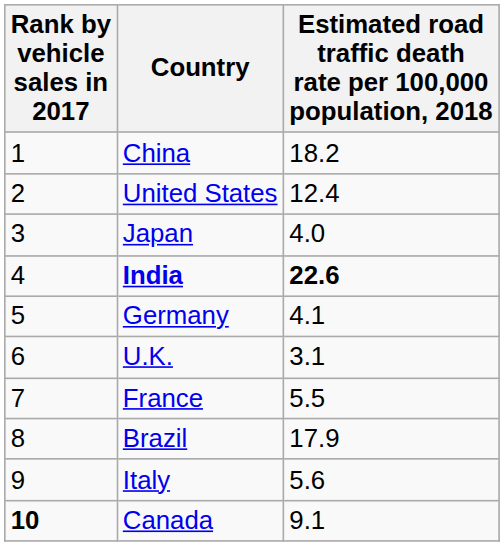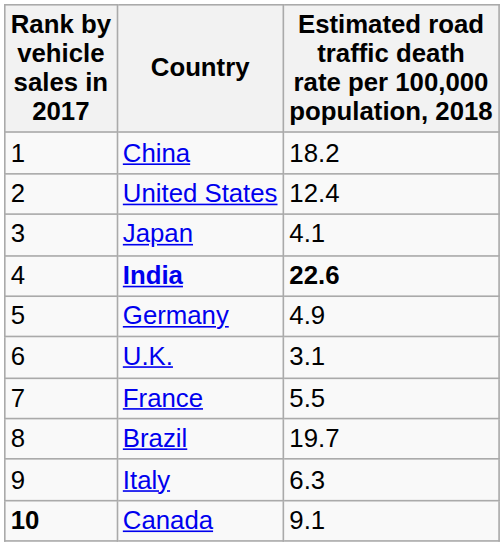Japan | column 3: 4.0 -> 4.1
Germany | column 3: 4.1 -> 4.9
Brazil | column 3: 17.9 -> 19.7
Italy | column 3: 5.6 -> 6.3
